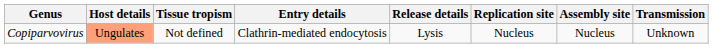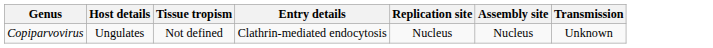- column: Release details | Lysis
Copiparvovirus | Host details: lightsalmon background -> no background
